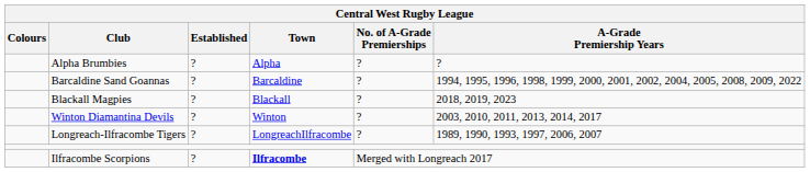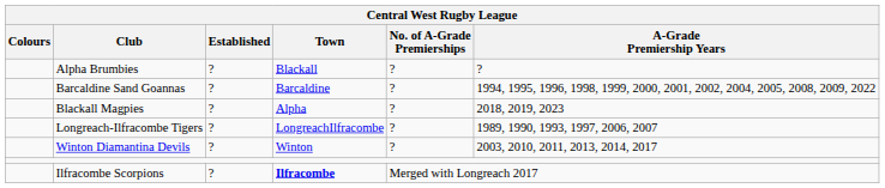Alpha Brumbies | Town: Alpha -> Blackall
Blackall Magpies | Town: Blackall -> Alpha
rows swapped: Longreach-Ilfracombe Tigers <-> Winton Diamantina Devils
